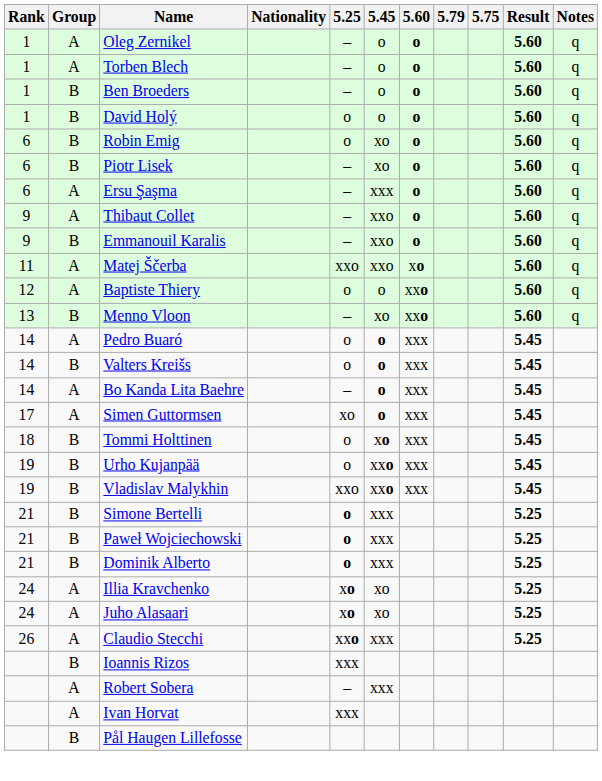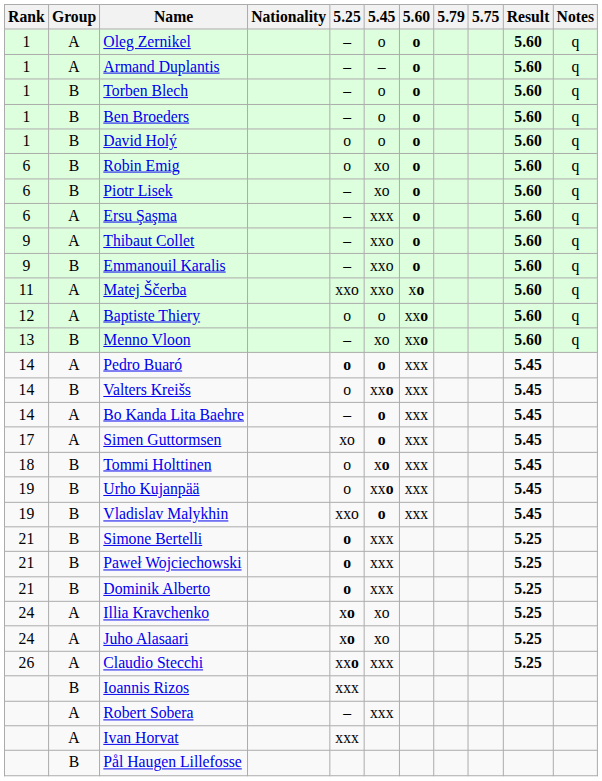+ row: 1 | A | Armand Duplantis | – | – | o | 5.60 | q
Torben Blech | Group: A -> B
Pedro Buaró | 5.25: normal -> bold
Valters Kreišs | 5.45: o -> xxo
Vladislav Malykhin | 5.45: xxo -> o
